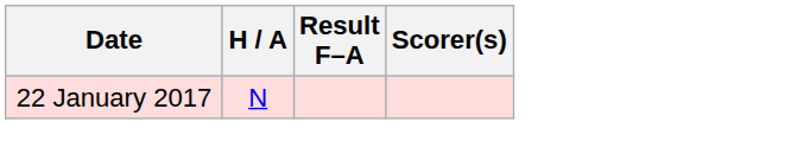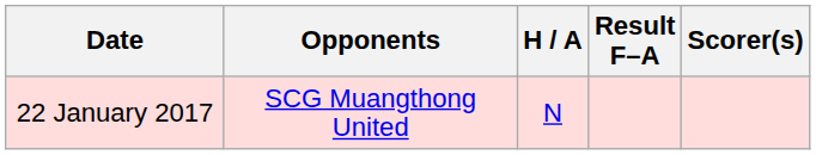+ column: Opponents | SCG Muangthong United
